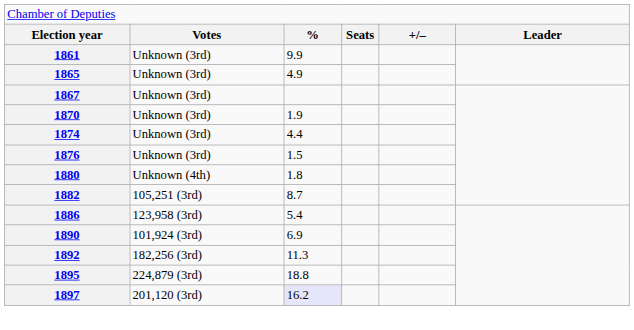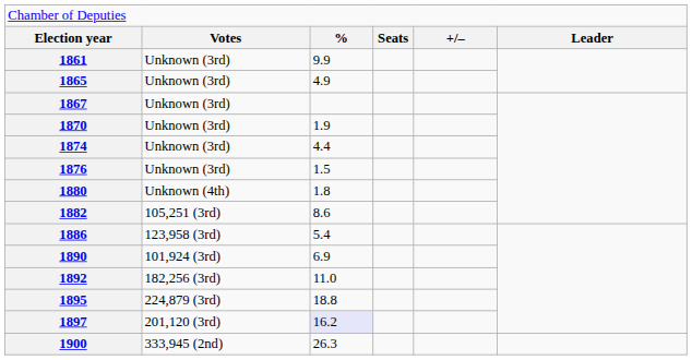1882 | column 3: 8.7 -> 8.6
1892 | column 3: 11.3 -> 11.0
+ row: 1900 | 333,945 (2nd) | 26.3
